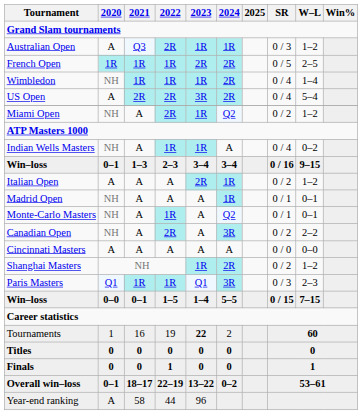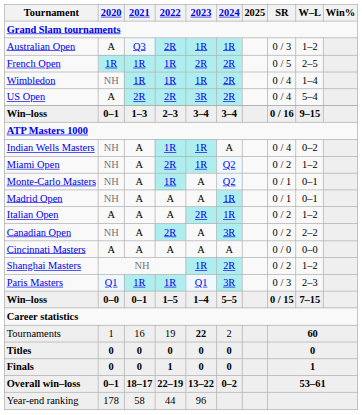rows swapped: Win–loss / 1–3 <-> Miami Open
rows swapped: Monte-Carlo Masters <-> Italian Open
Year-end ranking | 2020: A -> 178
